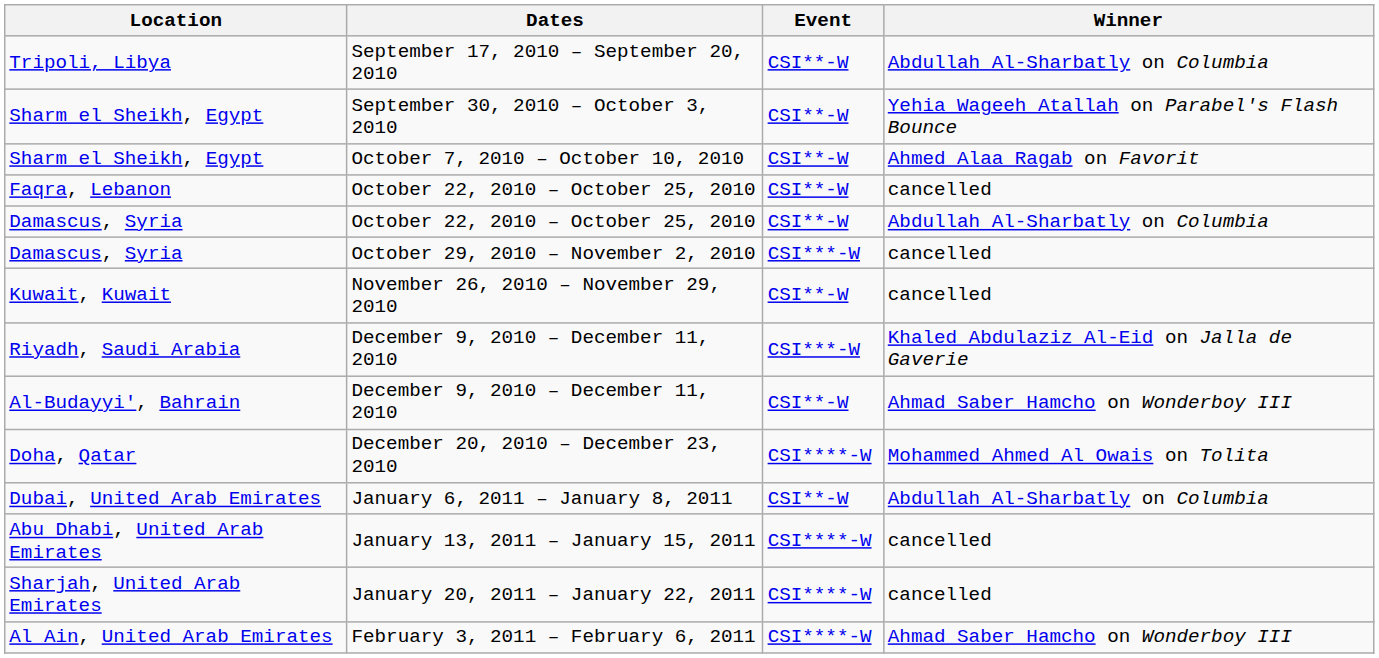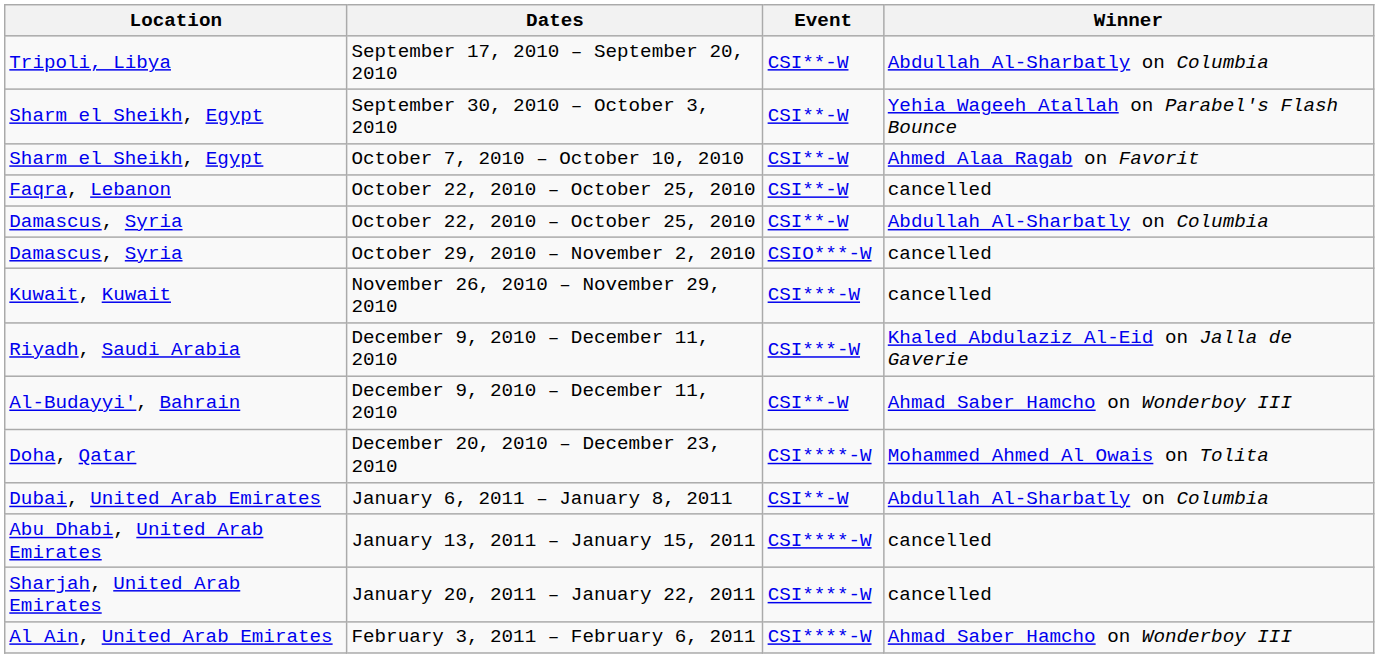Damascus, Syria / October 29, 2010 – November 2, 2010 | Event: CSI***-W -> CSIO***-W
Kuwait, Kuwait | Event: CSI**-W -> CSI***-W
